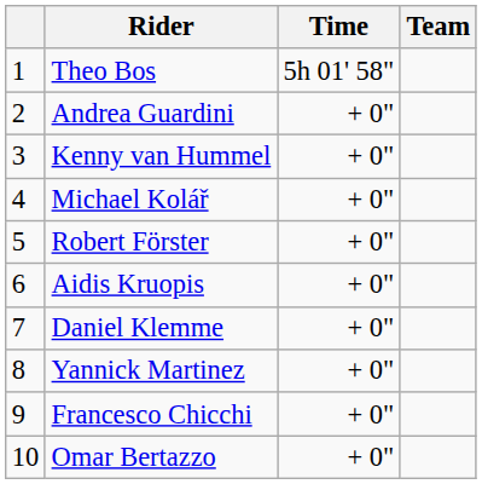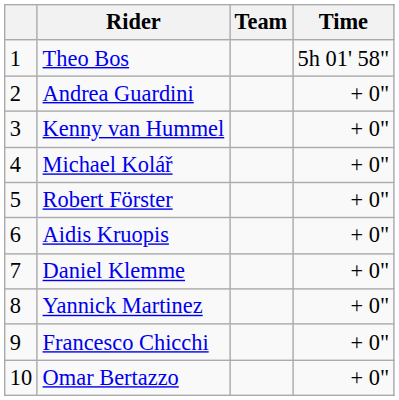columns swapped: Team <-> Time
